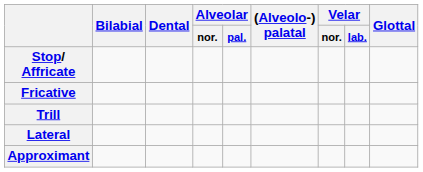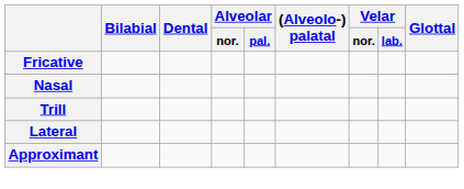- row: Stop/ Affricate
+ row: Nasal
